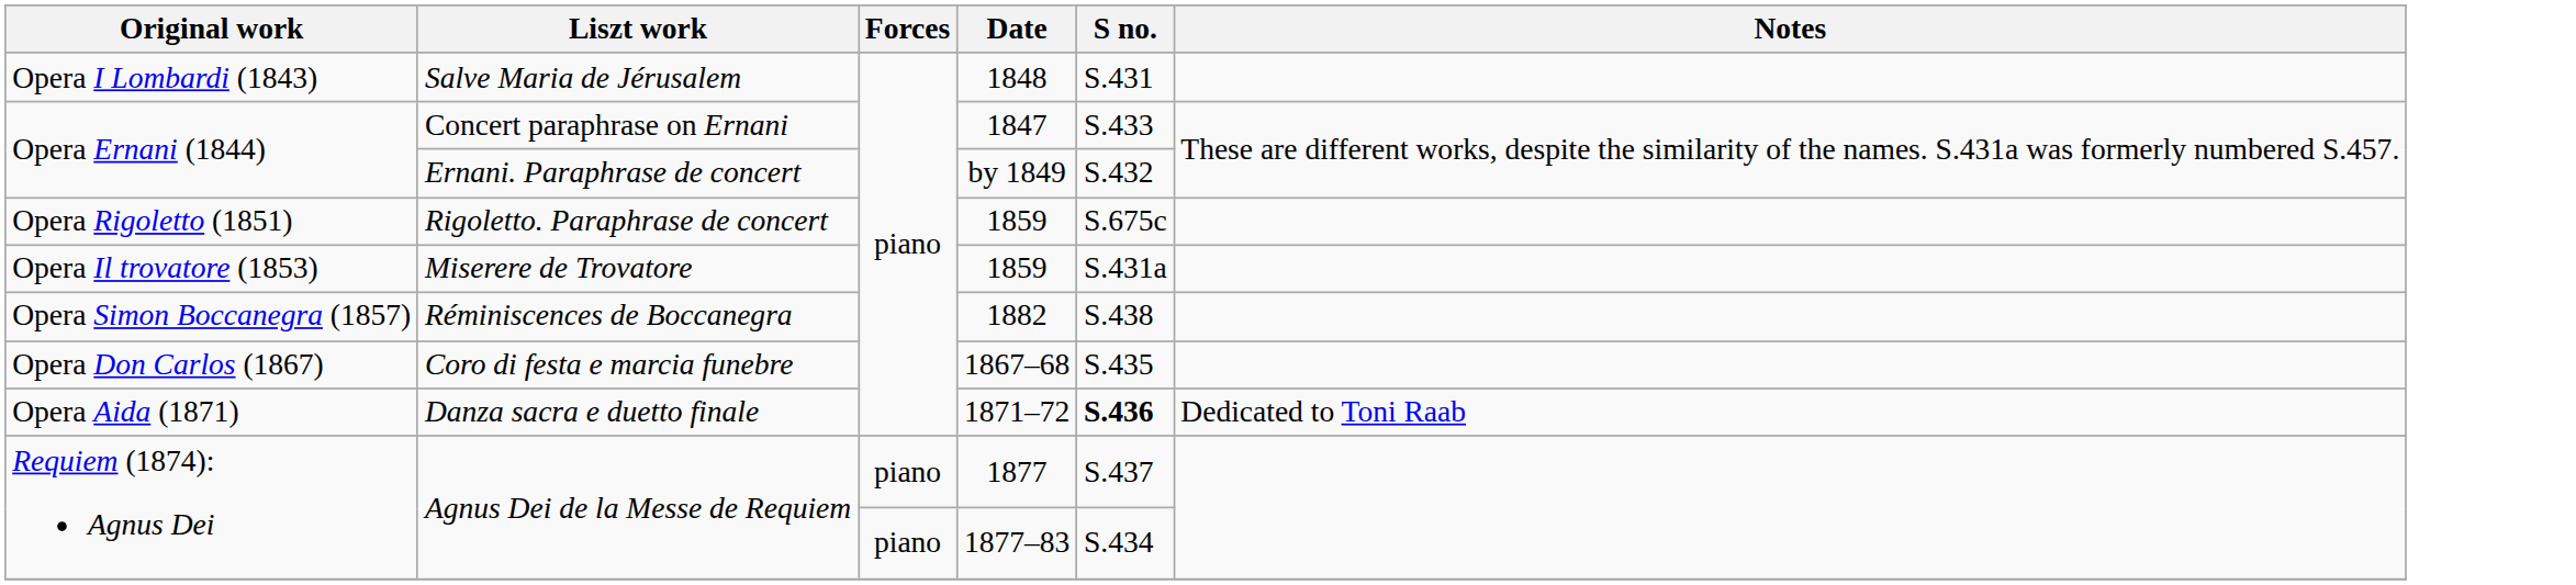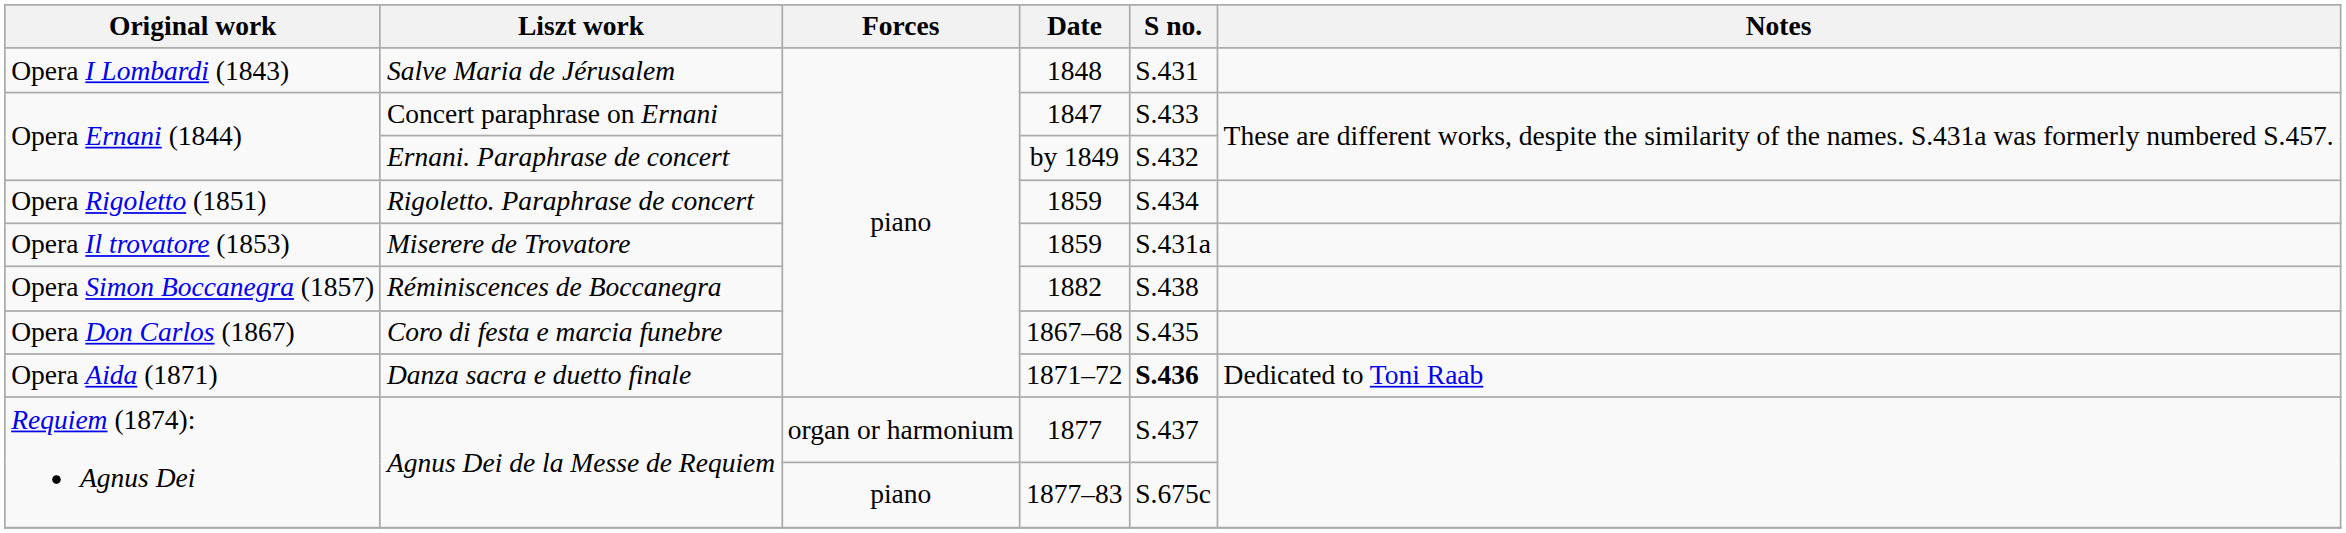Rigoletto. Paraphrase de concert | S no.: S.675c -> S.434
Agnus Dei de la Messe de Requiem / 1877 | Forces: piano -> organ or harmonium
Agnus Dei de la Messe de Requiem / 1877–83 | S no.: S.434 -> S.675c
